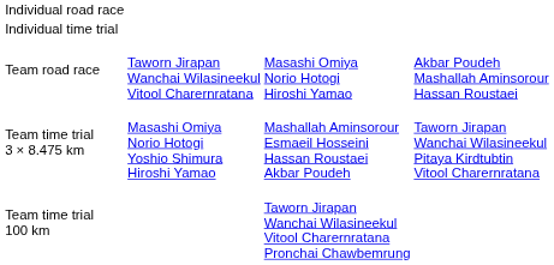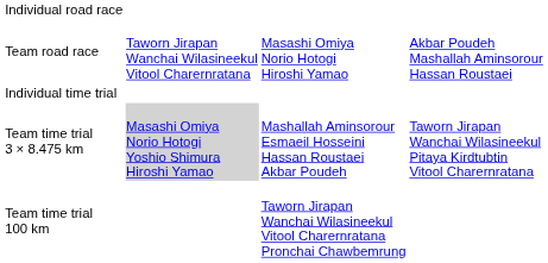rows swapped: Team road race <-> Individual time trial
Team time trial 3 × 8.475 km | column 2: no background -> lightgrey background
